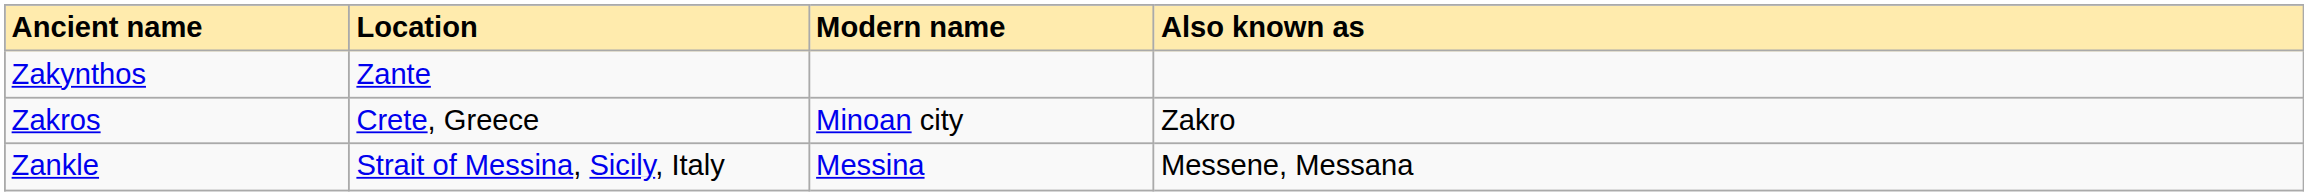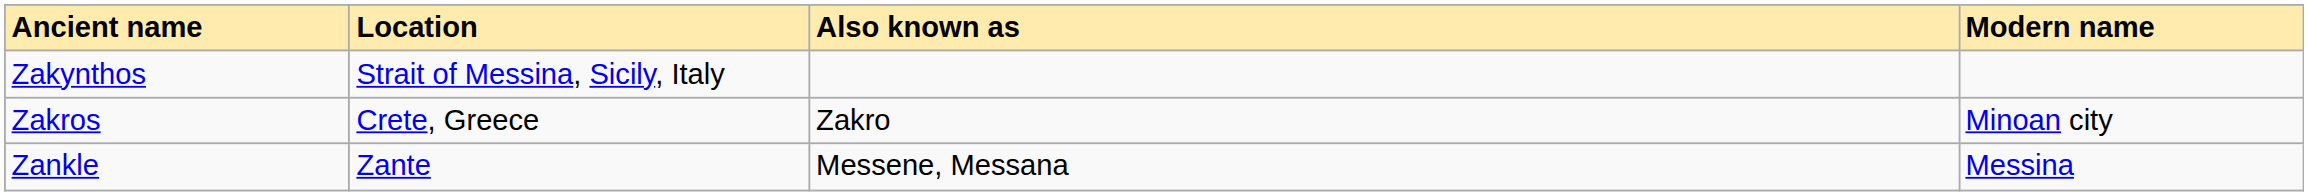columns swapped: Modern name <-> Also known as
Zakynthos | Location: Zante -> Strait of Messina, Sicily, Italy
Zankle | Location: Strait of Messina, Sicily, Italy -> Zante
